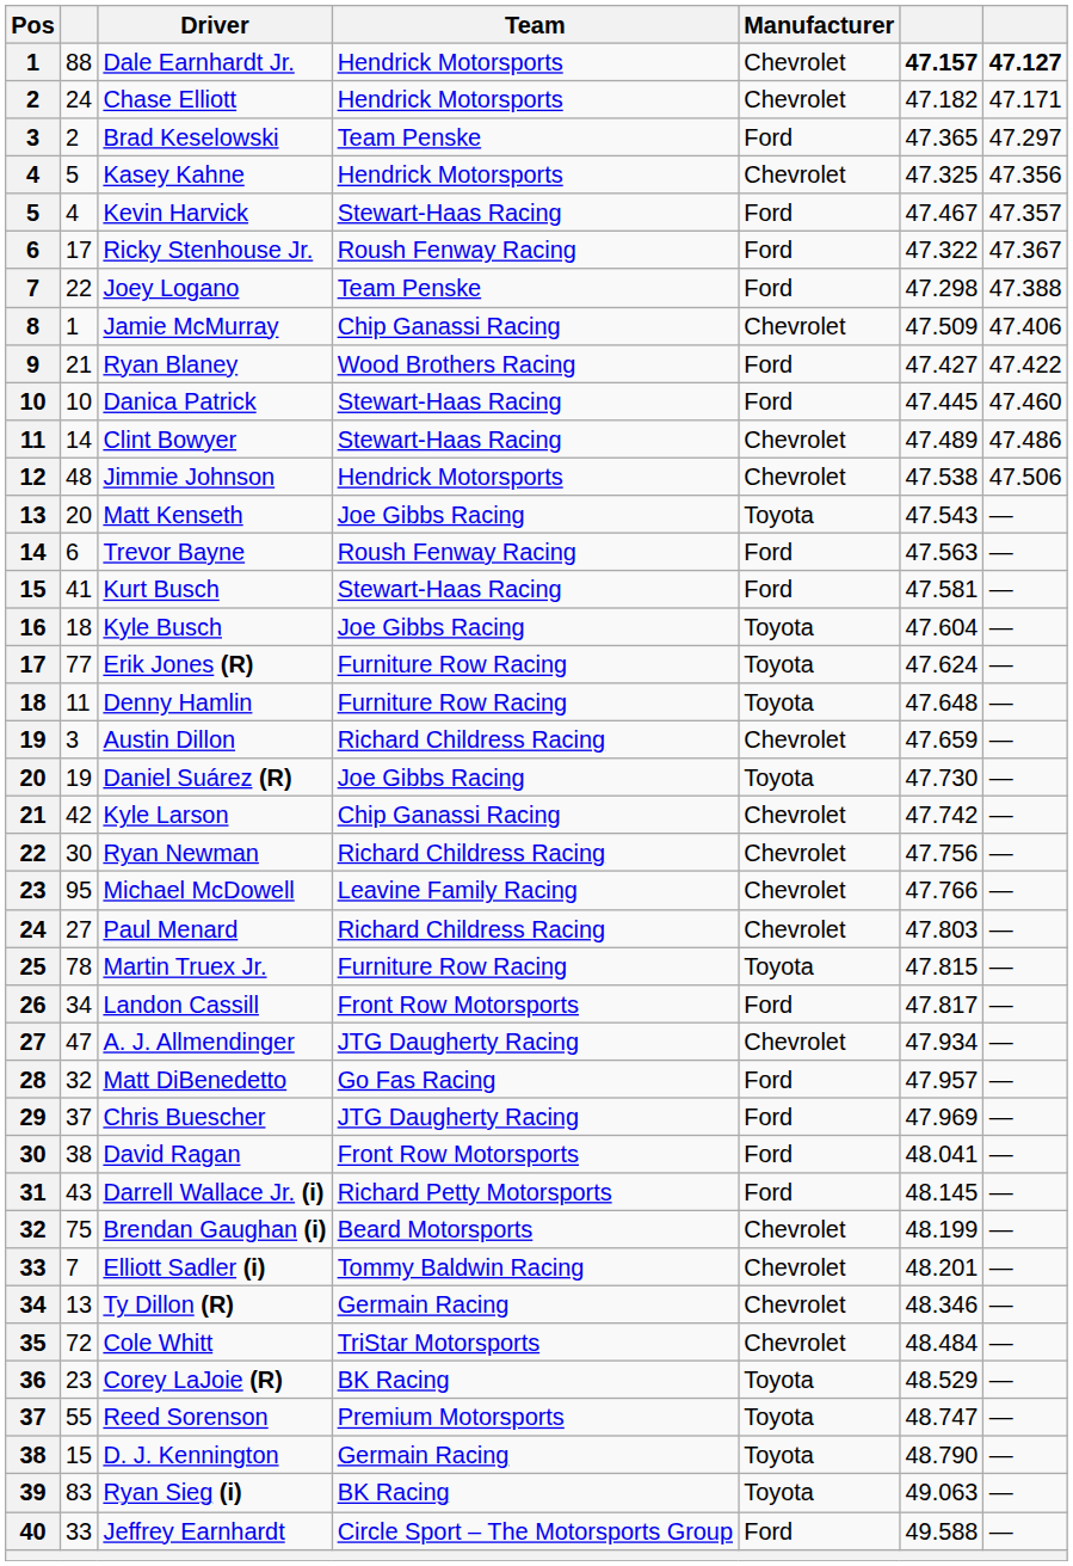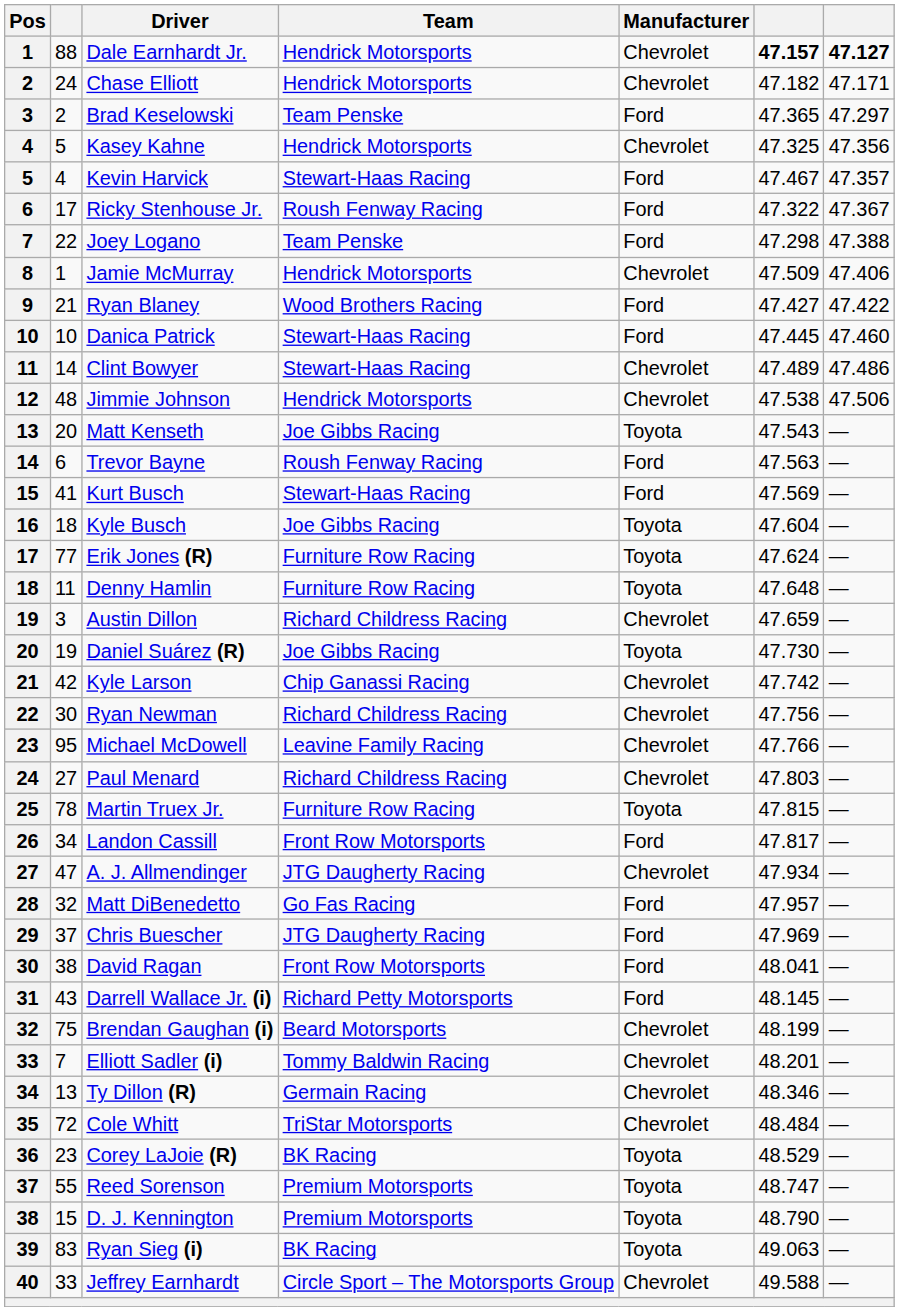Jamie McMurray | Team: Chip Ganassi Racing -> Hendrick Motorsports
Kurt Busch | column 6: 47.581 -> 47.569
D. J. Kennington | Team: Germain Racing -> Premium Motorsports
Jeffrey Earnhardt | Manufacturer: Ford -> Chevrolet
